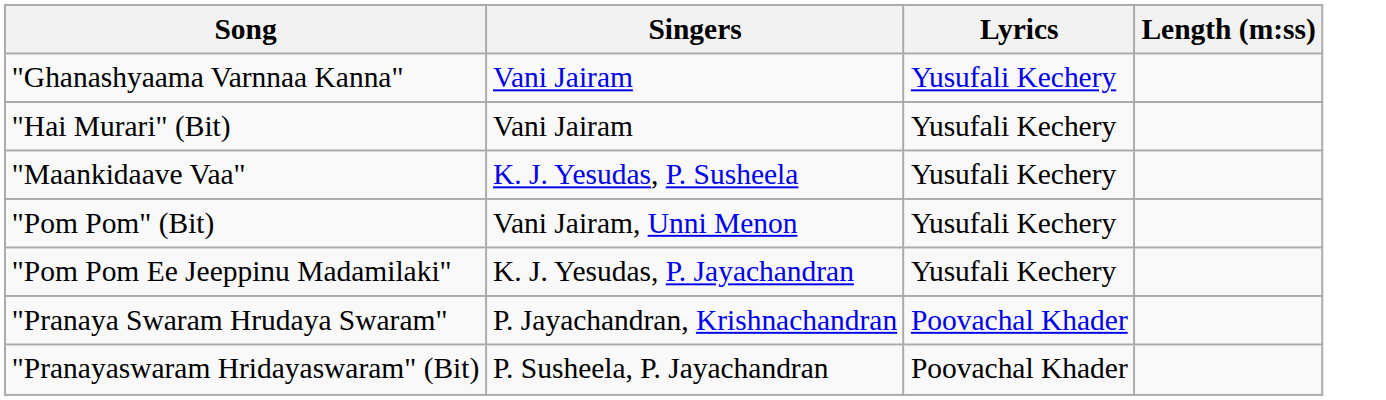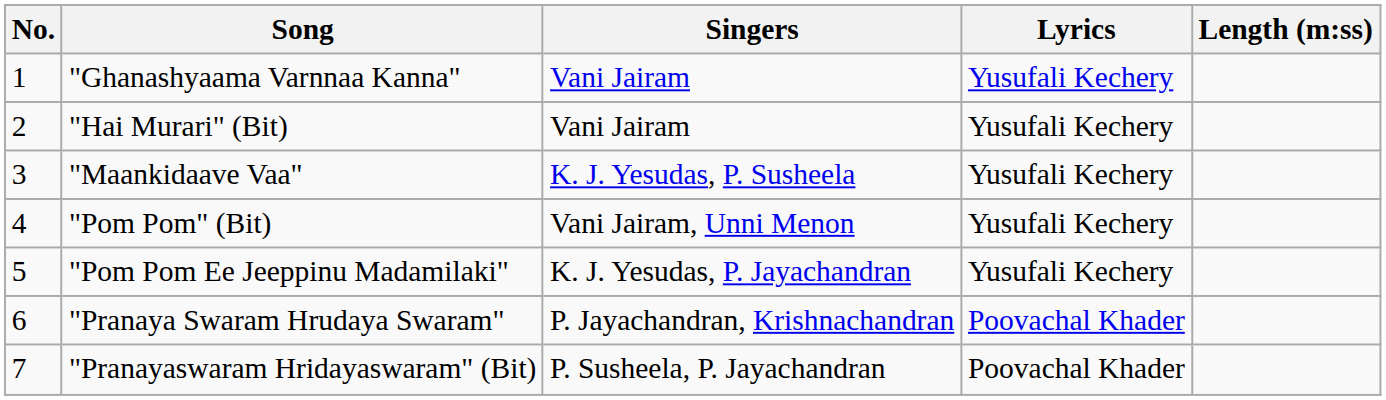+ column: No. | 1 | 2 | 3 | 4 | 5 | 6 | 7
